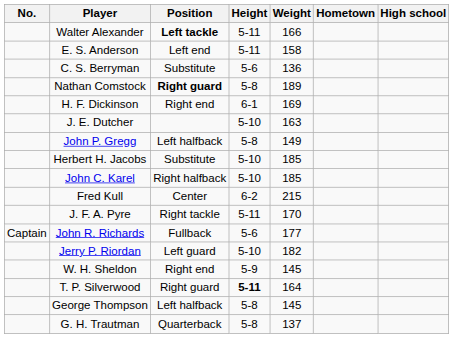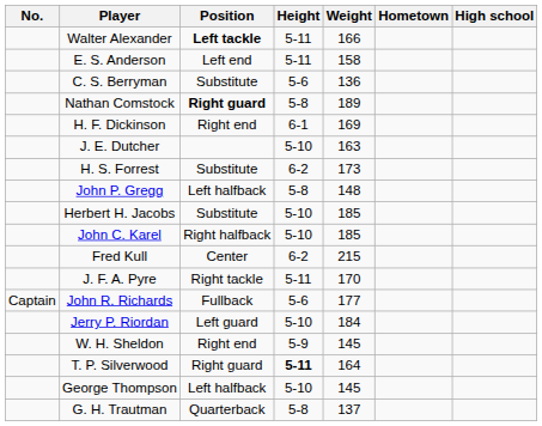+ row: H. S. Forrest | Substitute | 6-2 | 173
John P. Gregg | Weight: 149 -> 148
Jerry P. Riordan | Weight: 182 -> 184
George Thompson | Height: 5-8 -> 5-10
